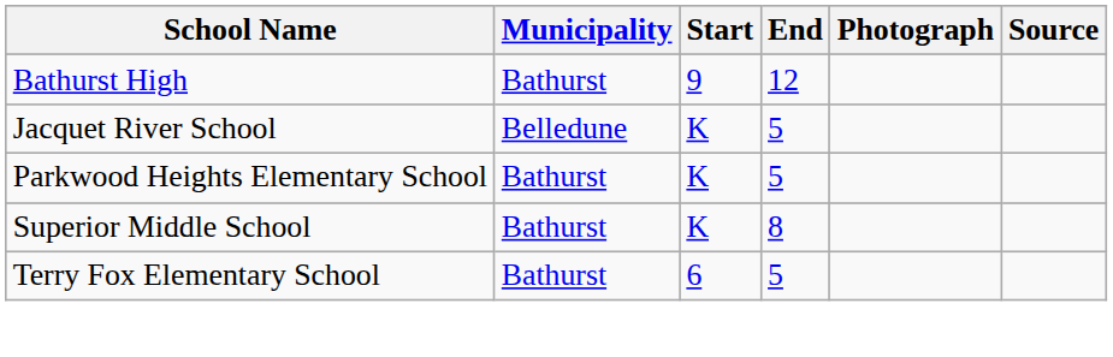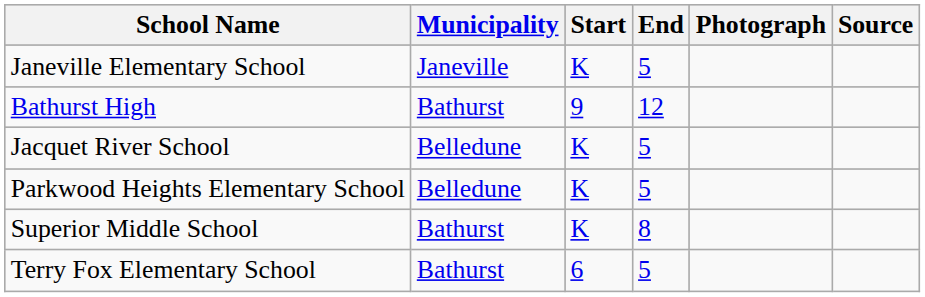+ row: Janeville Elementary School | Janeville | K | 5
Parkwood Heights Elementary School | Municipality: Bathurst -> Belledune
